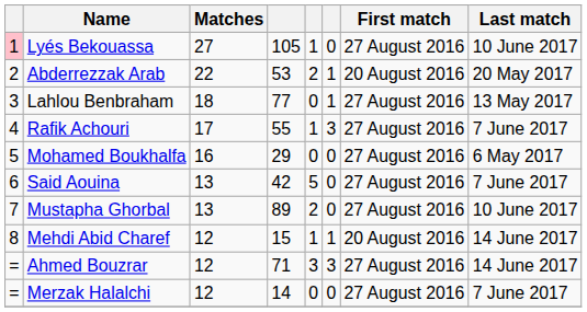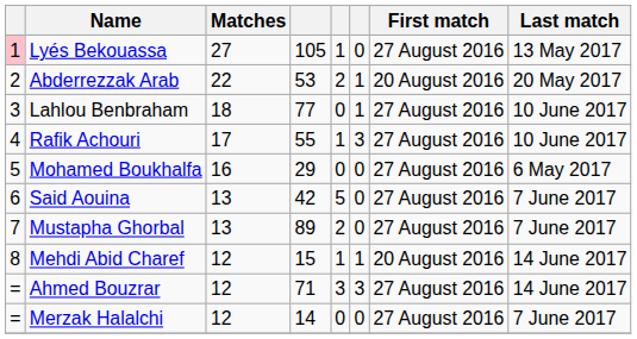Lyés Bekouassa | Last match: 10 June 2017 -> 13 May 2017
Lahlou Benbraham | Last match: 13 May 2017 -> 10 June 2017
Rafik Achouri | Last match: 7 June 2017 -> 10 June 2017
Mustapha Ghorbal | Last match: 10 June 2017 -> 7 June 2017
